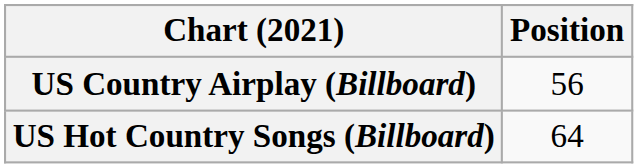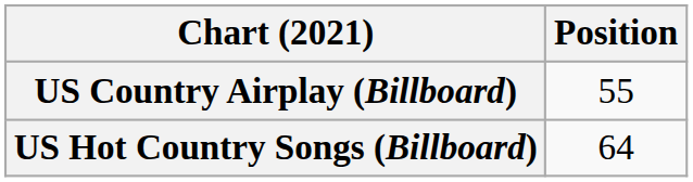US Country Airplay (Billboard) | Position: 56 -> 55
